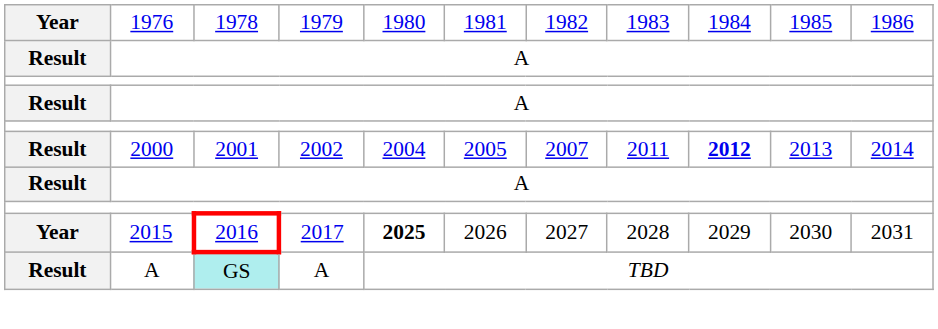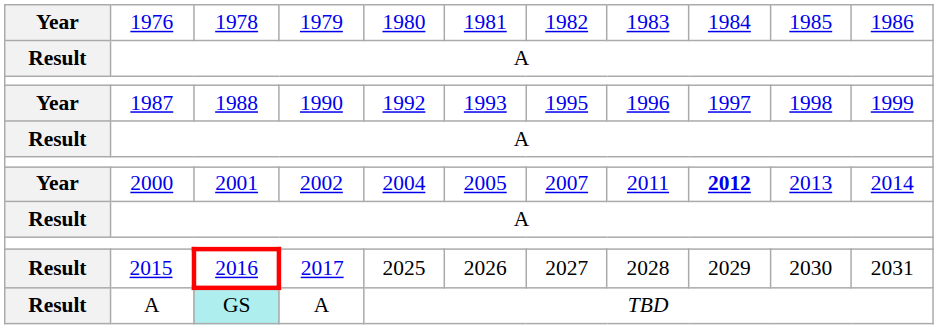+ row: Year | 1987 | 1988 | 1990 | 1992 | 1993 | 1995 | 1996 | 1997 | 1998 | 1999
2001 | column 1: Result -> Year
2016 | column 1: Year -> Result
2016 | column 5: bold -> normal
